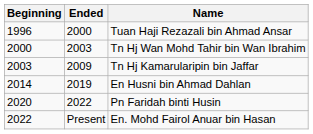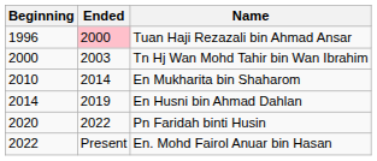Tuan Haji Rezazali bin Ahmad Ansar | Ended: no background -> pink background
- row: 2003 | 2009 | Tn Hj Kamarularipin bin Jaffar
+ row: 2010 | 2014 | En Mukharita bin Shaharom
